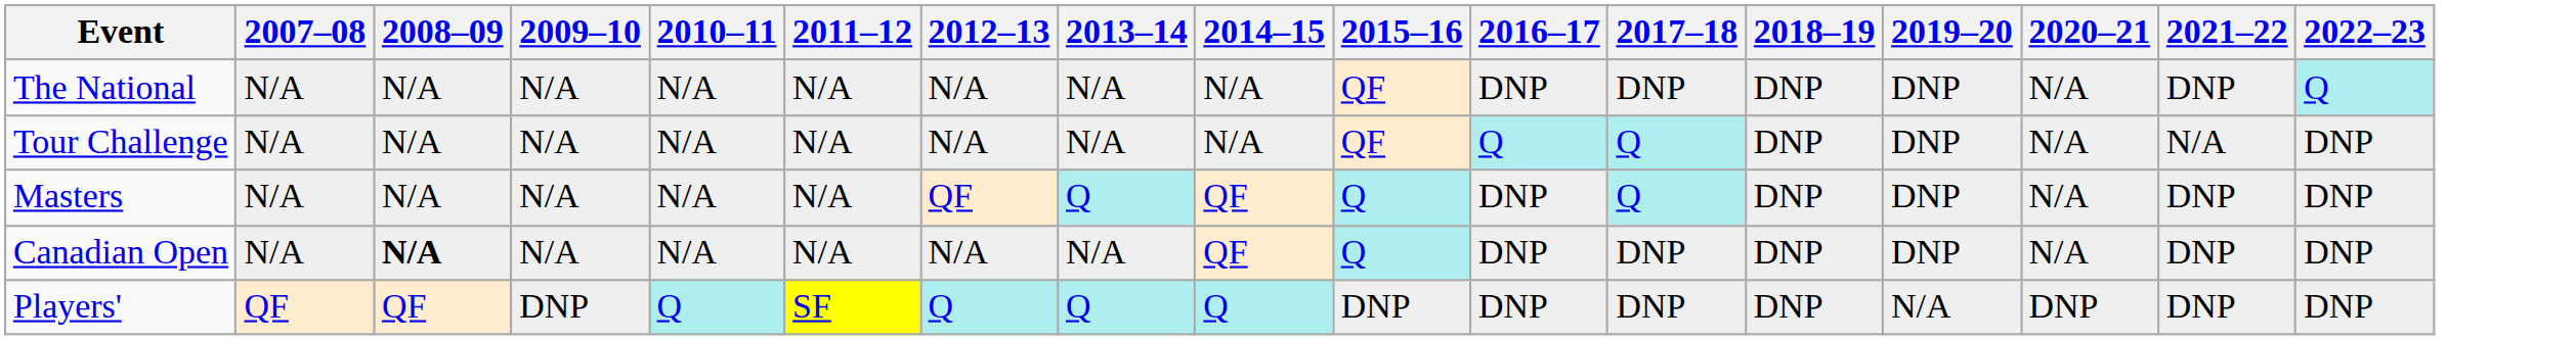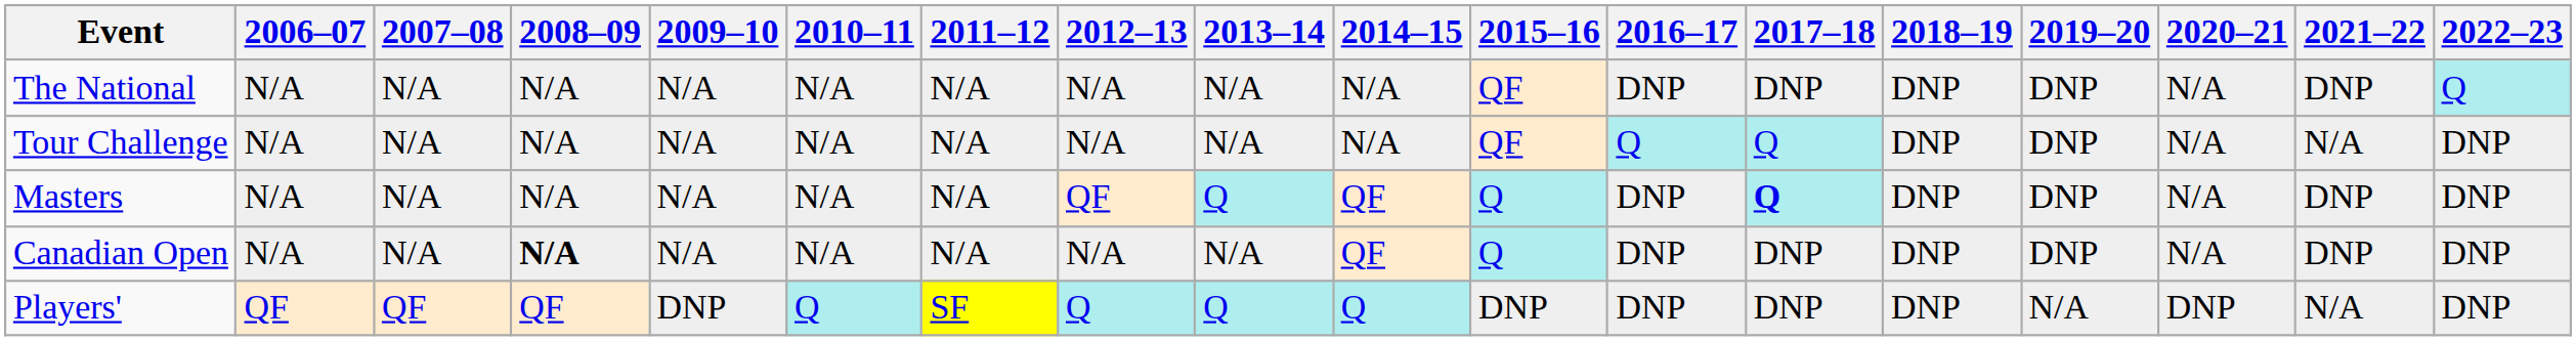+ column: 2006–07 | N/A | N/A | N/A | N/A | QF
Masters | 2017–18: normal -> bold
Players' | 2021–22: DNP -> N/A
